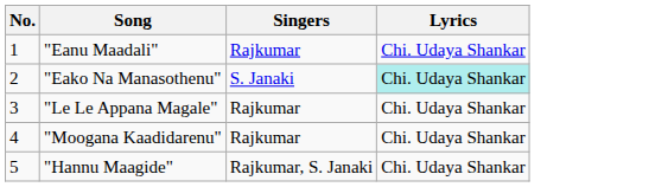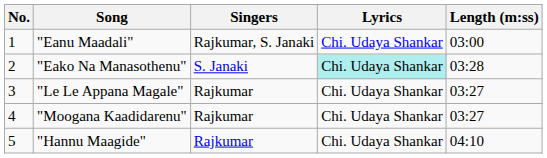+ column: Length (m:ss) | 03:00 | 03:28 | 03:27 | 03:27 | 04:10
"Eanu Maadali" | Singers: Rajkumar -> Rajkumar, S. Janaki
"Hannu Maagide" | Singers: Rajkumar, S. Janaki -> Rajkumar
